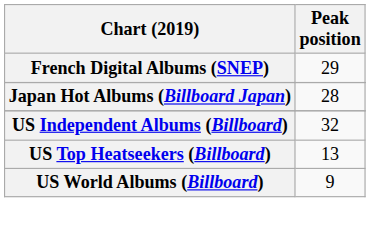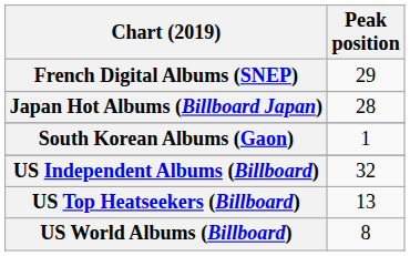+ row: South Korean Albums (Gaon) | 1
US World Albums (Billboard) | Peak position: 9 -> 8
